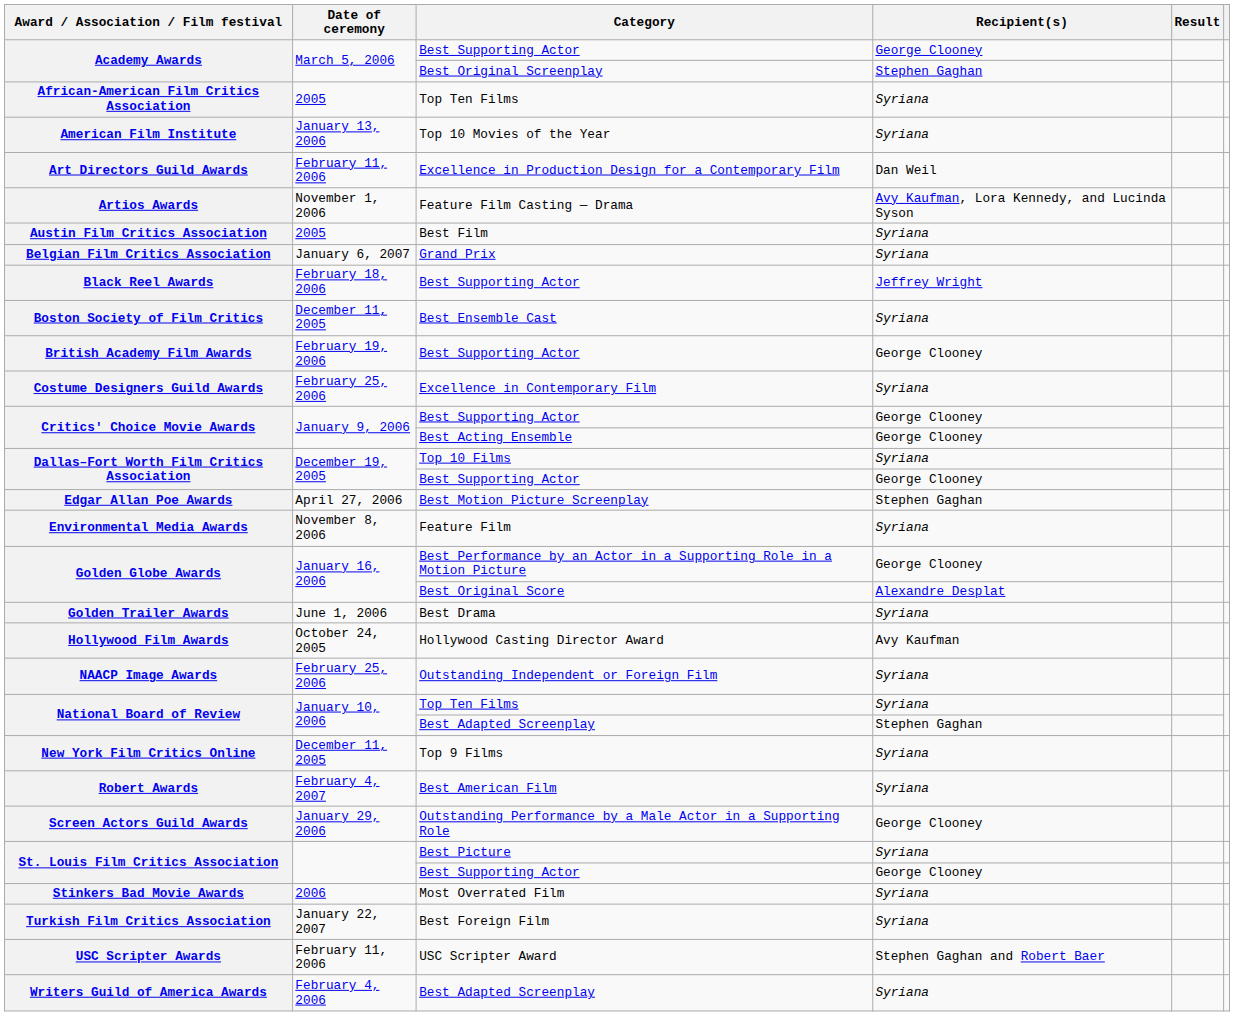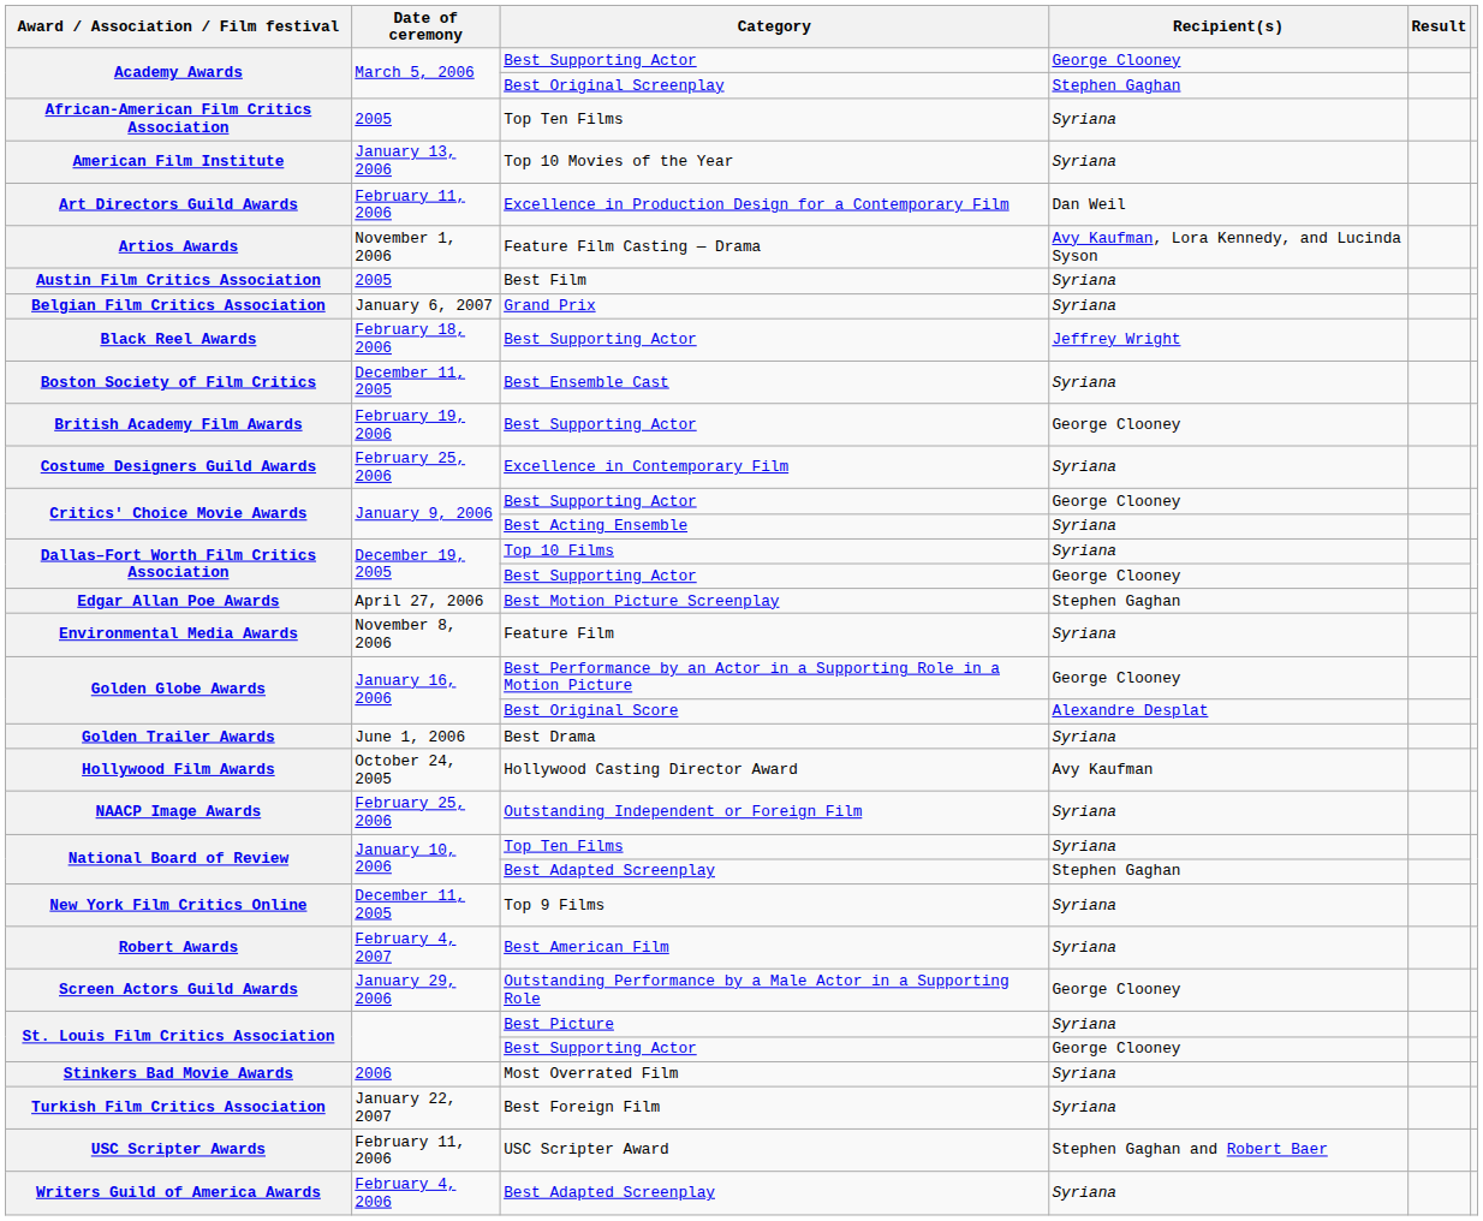Critics' Choice Movie Awards / Best Acting Ensemble | Recipient(s): George Clooney -> Syriana
